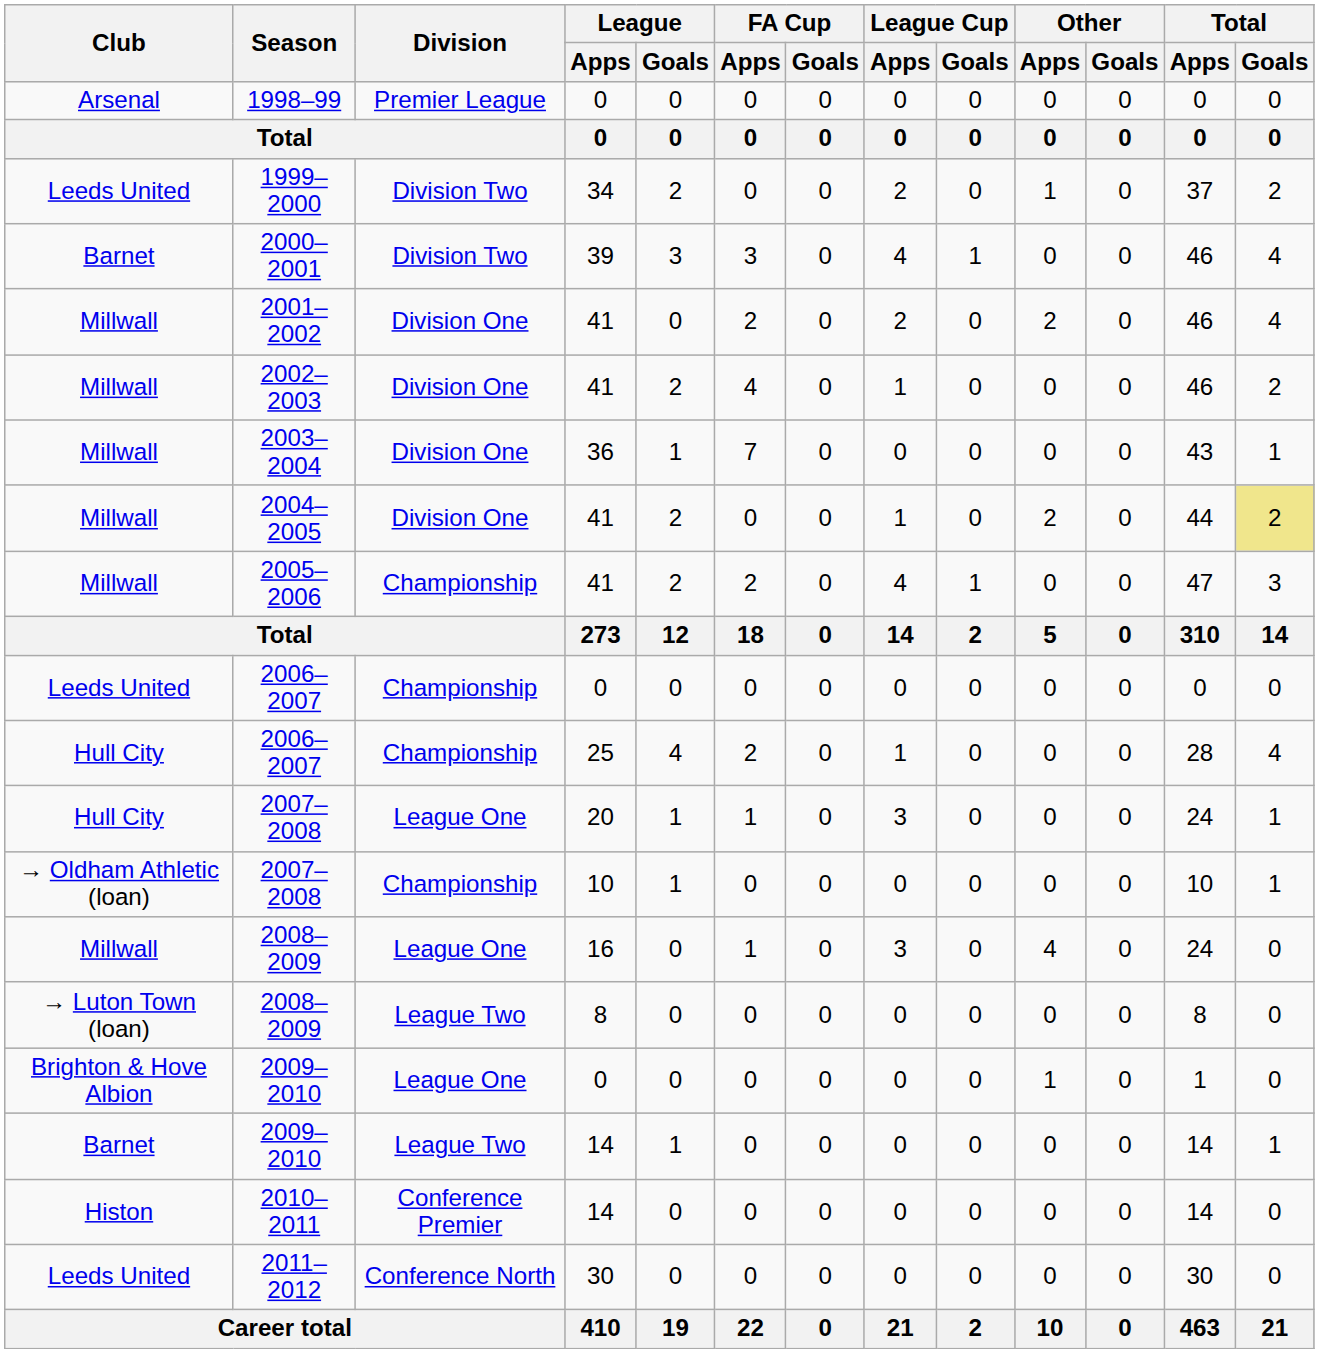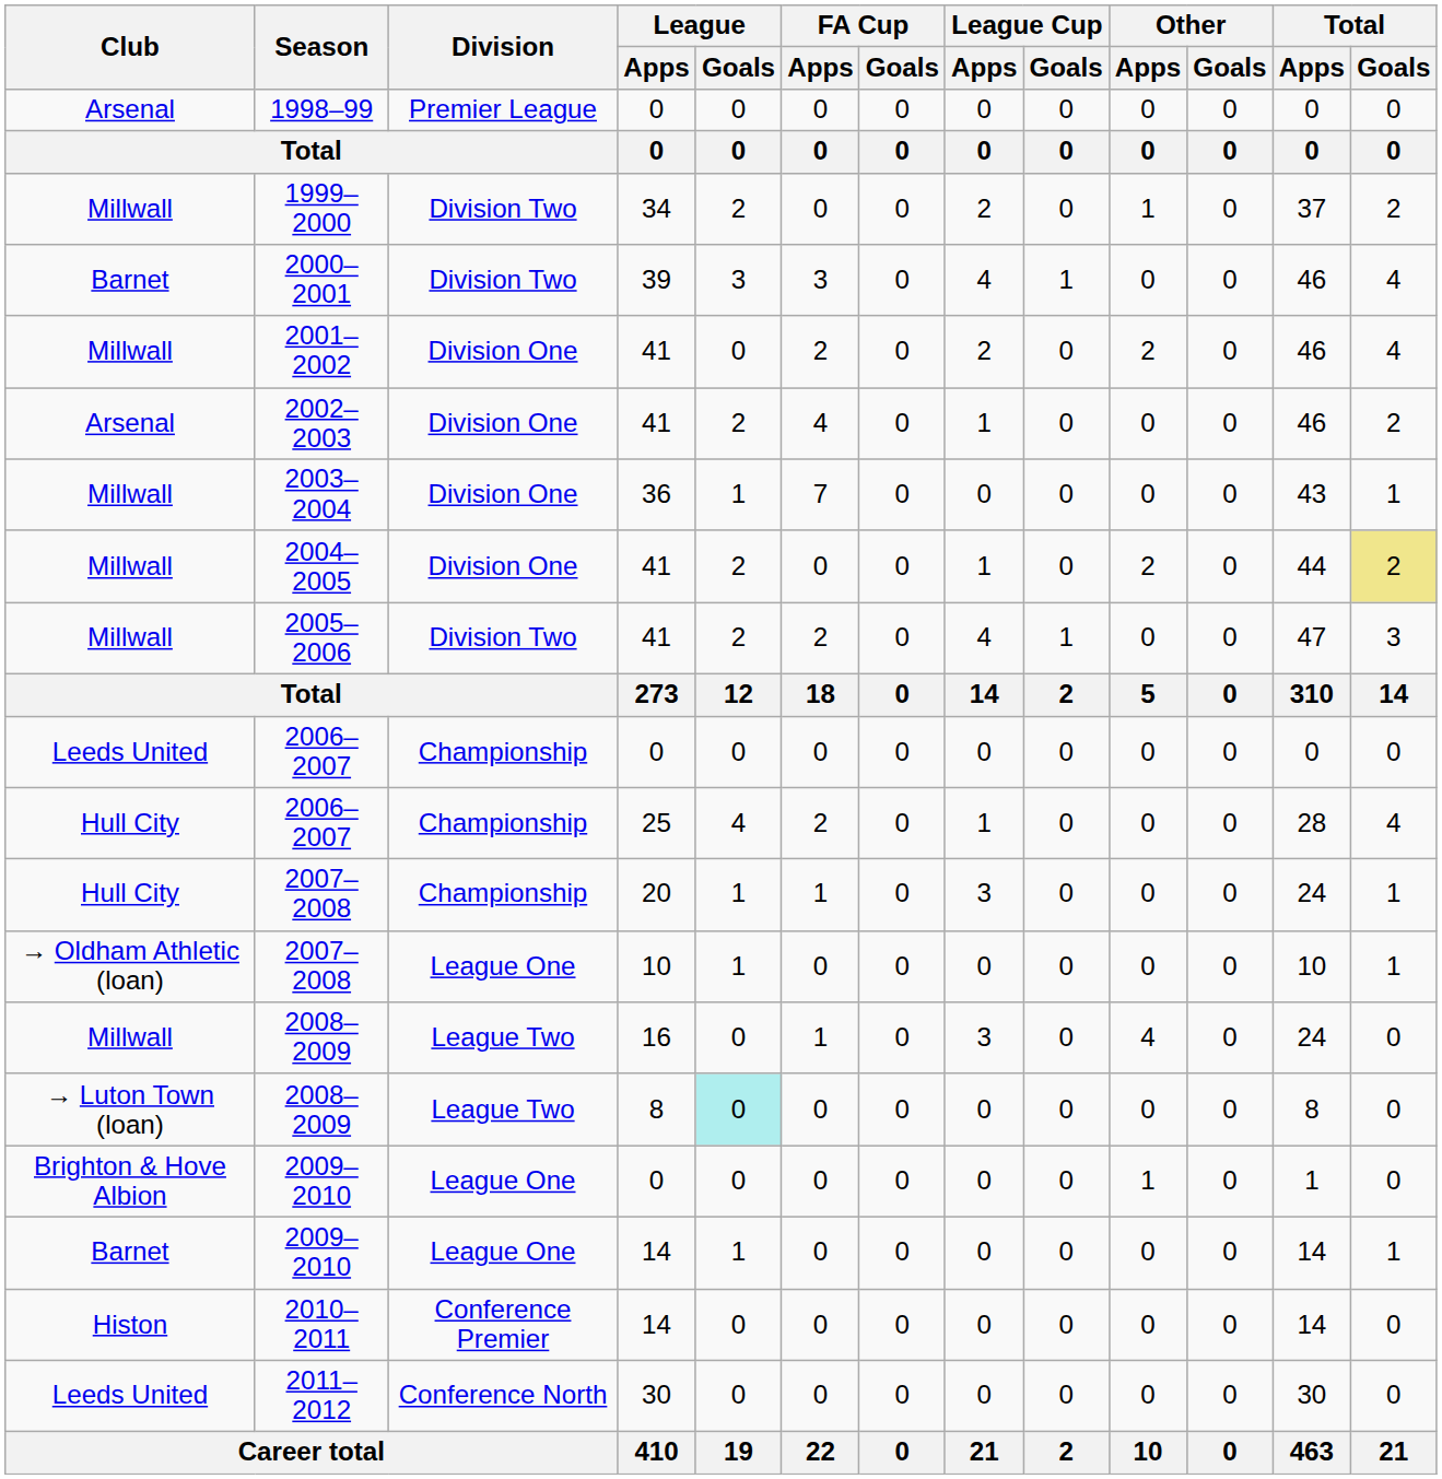1999–2000 | Club: Leeds United -> Millwall
2002–2003 | Club: Millwall -> Arsenal
2005–2006 | Division: Championship -> Division Two
2007–2008 / 20 | Division: League One -> Championship
2007–2008 / 10 | Division: Championship -> League One
2008–2009 / 16 | Division: League One -> League Two
2008–2009 / 8 | League / Goals: no background -> paleturquoise background
2009–2010 / 14 | Division: League Two -> League One
